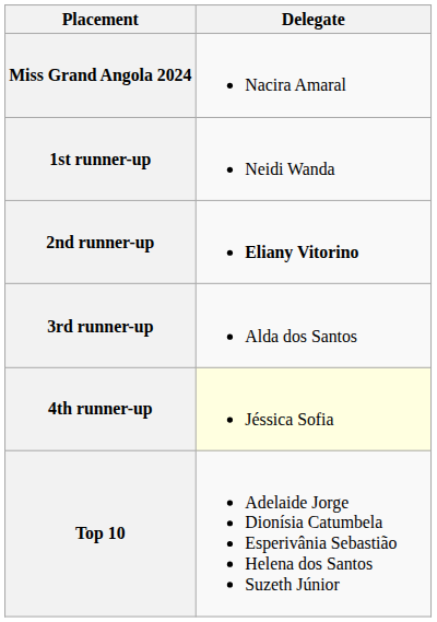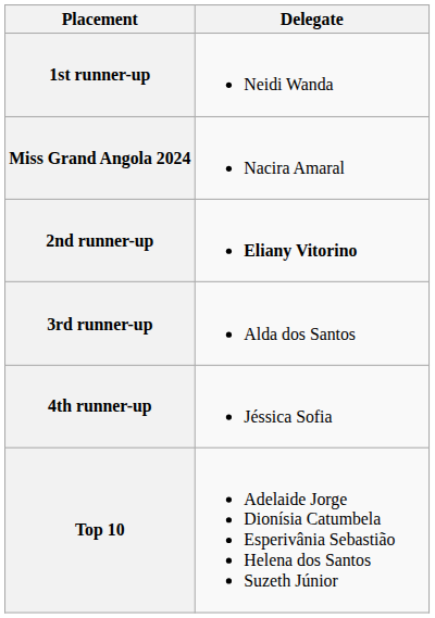rows swapped: Miss Grand Angola 2024 <-> 1st runner-up
4th runner-up | Delegate: lightyellow background -> no background
